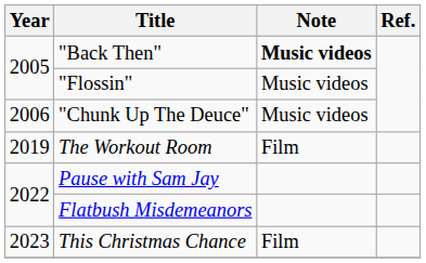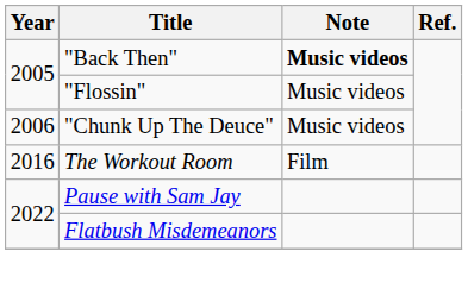The Workout Room | Year: 2019 -> 2016
- row: 2023 | This Christmas Chance | Film
